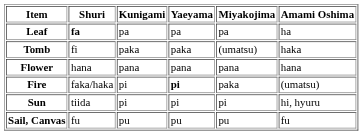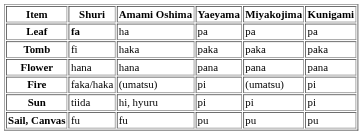columns swapped: Kunigami <-> Amami Oshima
Tomb | Miyakojima: (umatsu) -> paka
Fire | Yaeyama: bold -> normal
Fire | Miyakojima: paka -> (umatsu)
